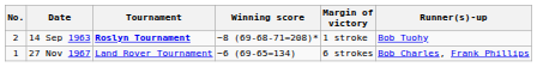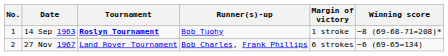columns swapped: Winning score <-> Runner(s)-up
14 Sep 1963 | No.: 2 -> 1
27 Nov 1967 | No.: 1 -> 2
